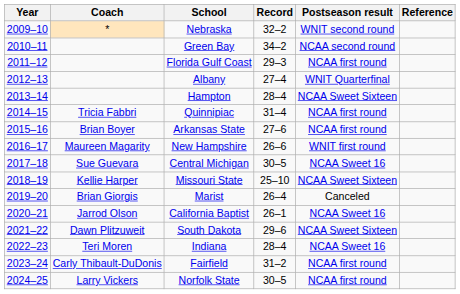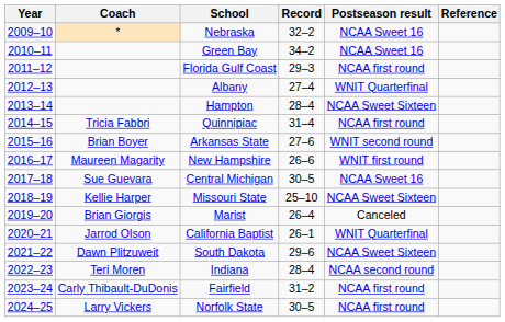Nebraska | Postseason result: WNIT second round -> NCAA Sweet 16
Green Bay | Postseason result: NCAA second round -> NCAA Sweet 16
Arkansas State | Postseason result: NCAA first round -> WNIT second round
California Baptist | Postseason result: NCAA Sweet 16 -> WNIT Quarterfinal
Indiana | Postseason result: NCAA Sweet 16 -> NCAA second round
